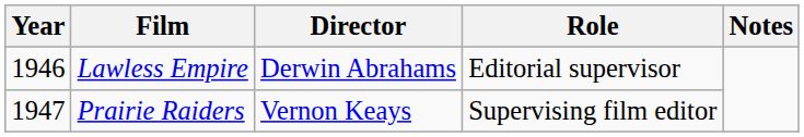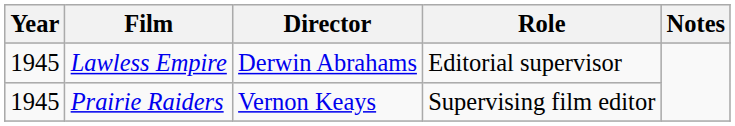Lawless Empire | Year: 1946 -> 1945
Prairie Raiders | Year: 1947 -> 1945
